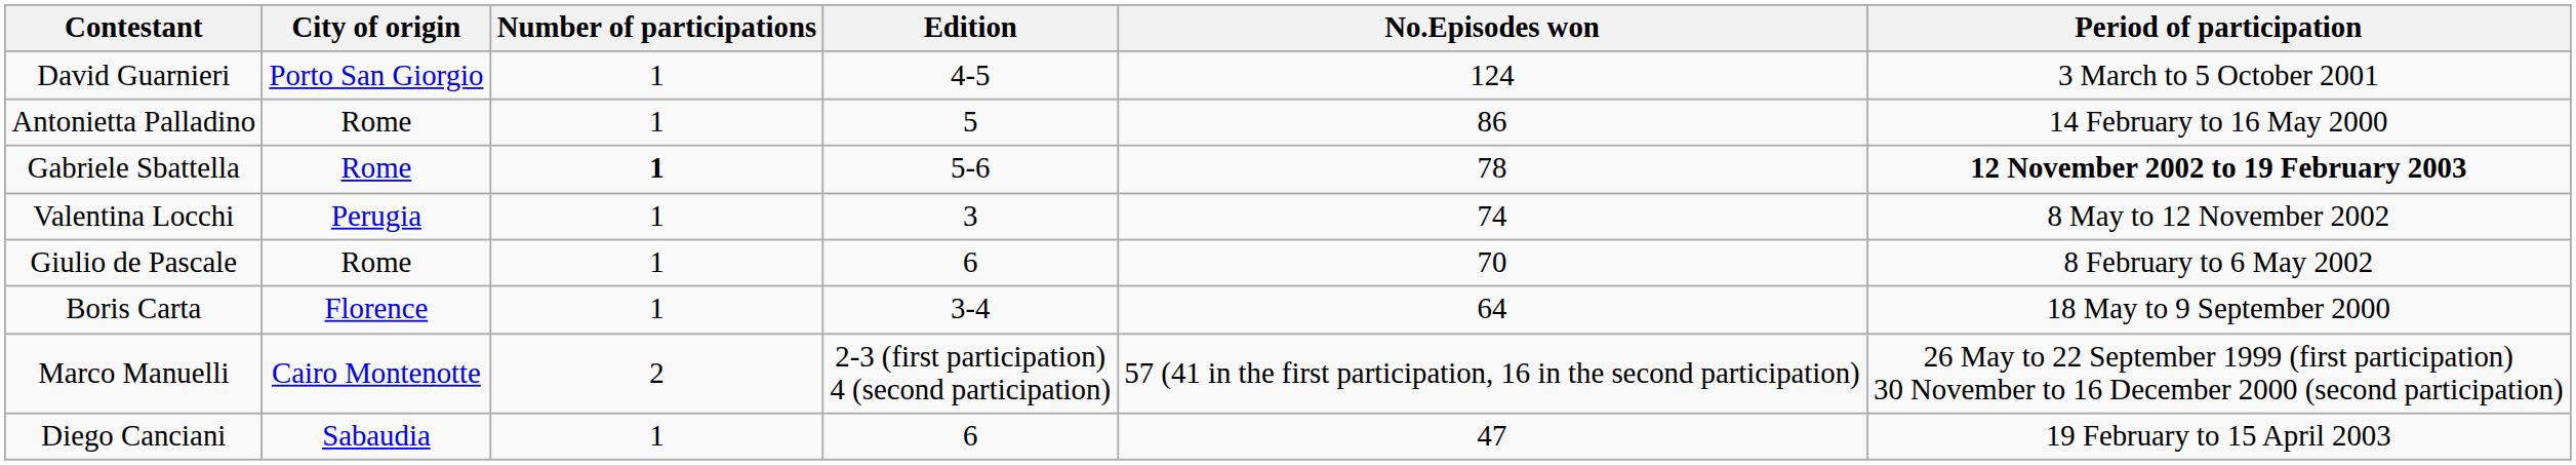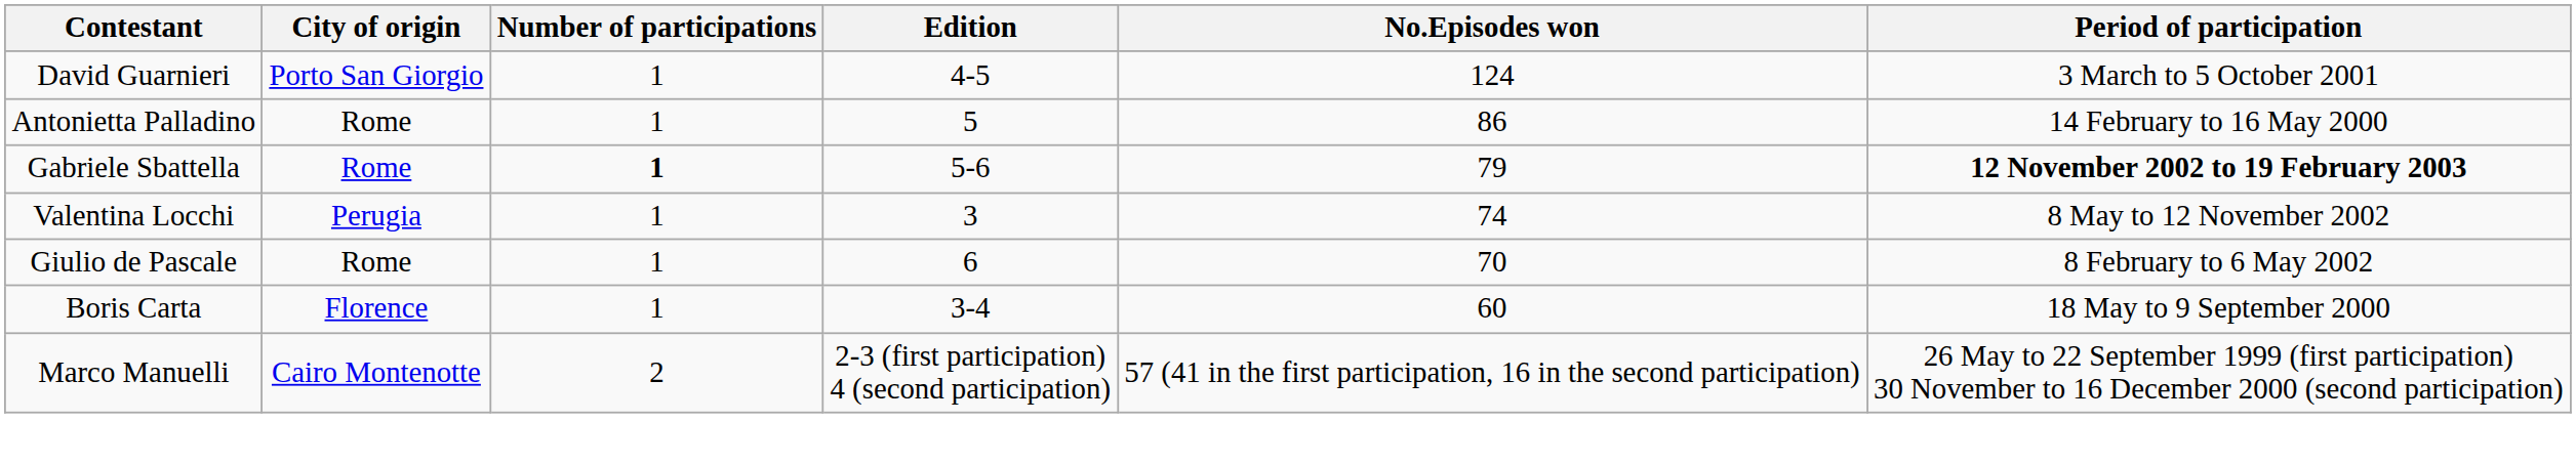Gabriele Sbattella | No.Episodes won: 78 -> 79
Boris Carta | No.Episodes won: 64 -> 60
- row: Diego Canciani | Sabaudia | 1 | 6 | 47 | 19 February to 15 April 2003
